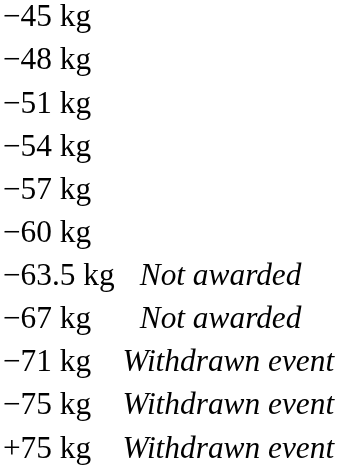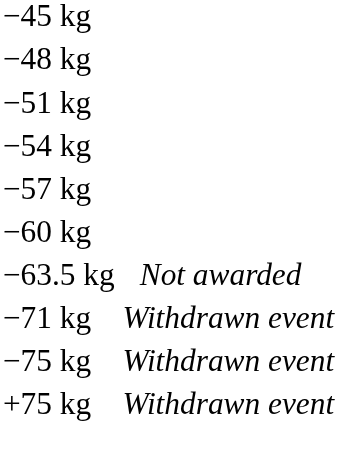- row: −67 kg | Not awarded
